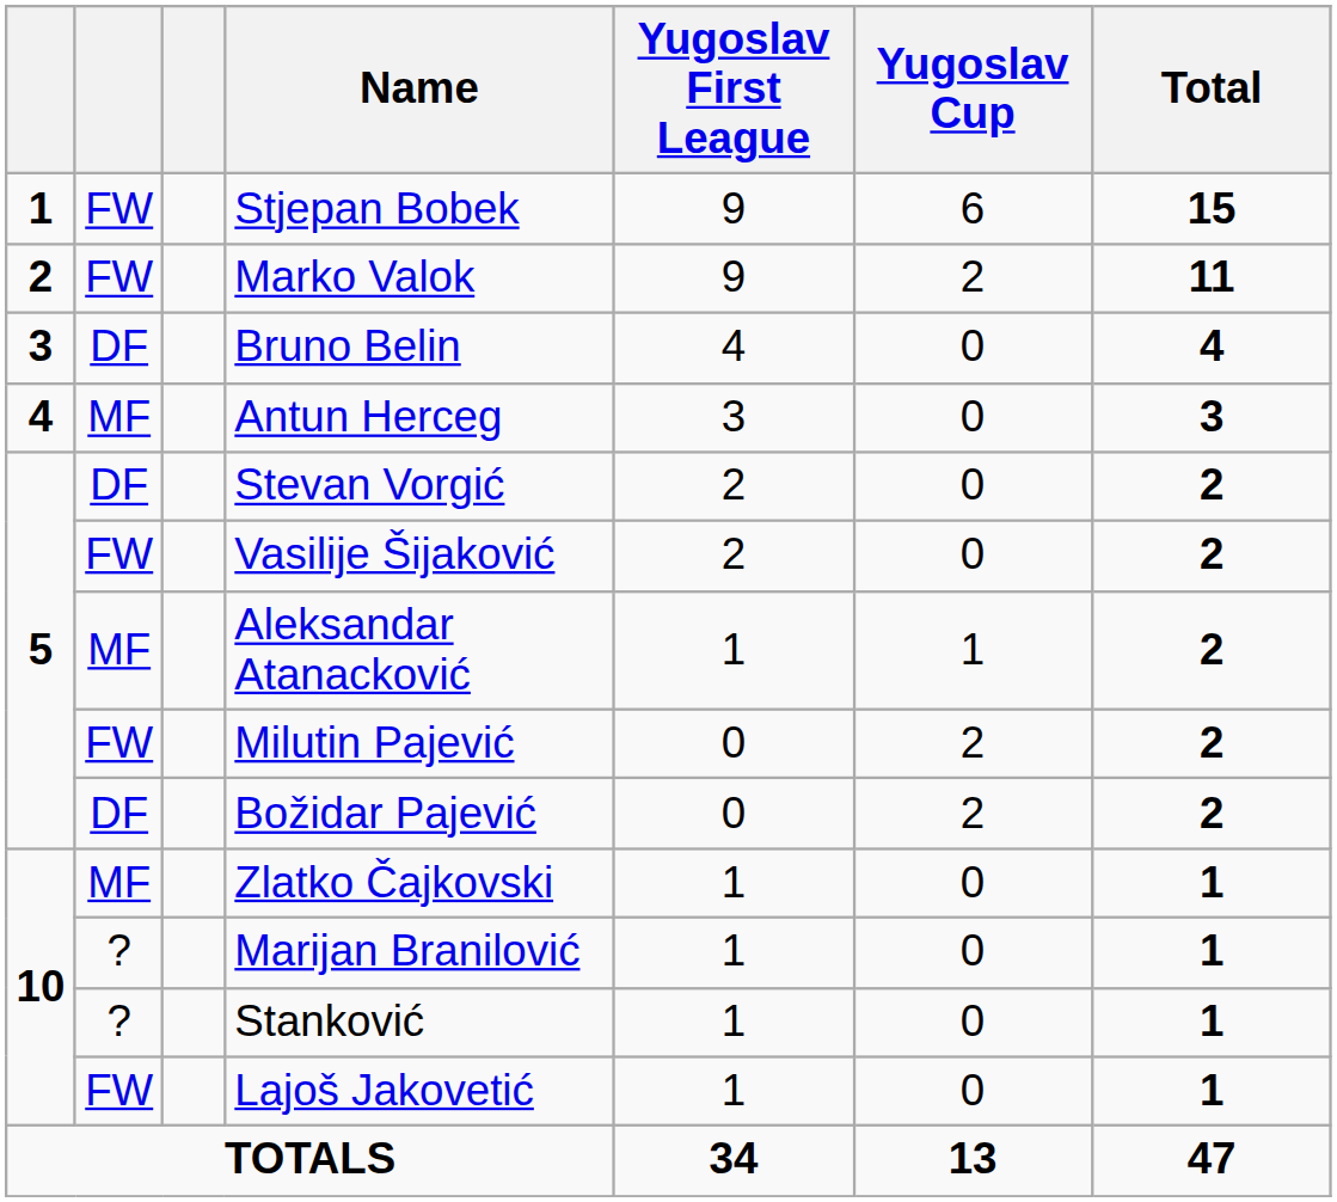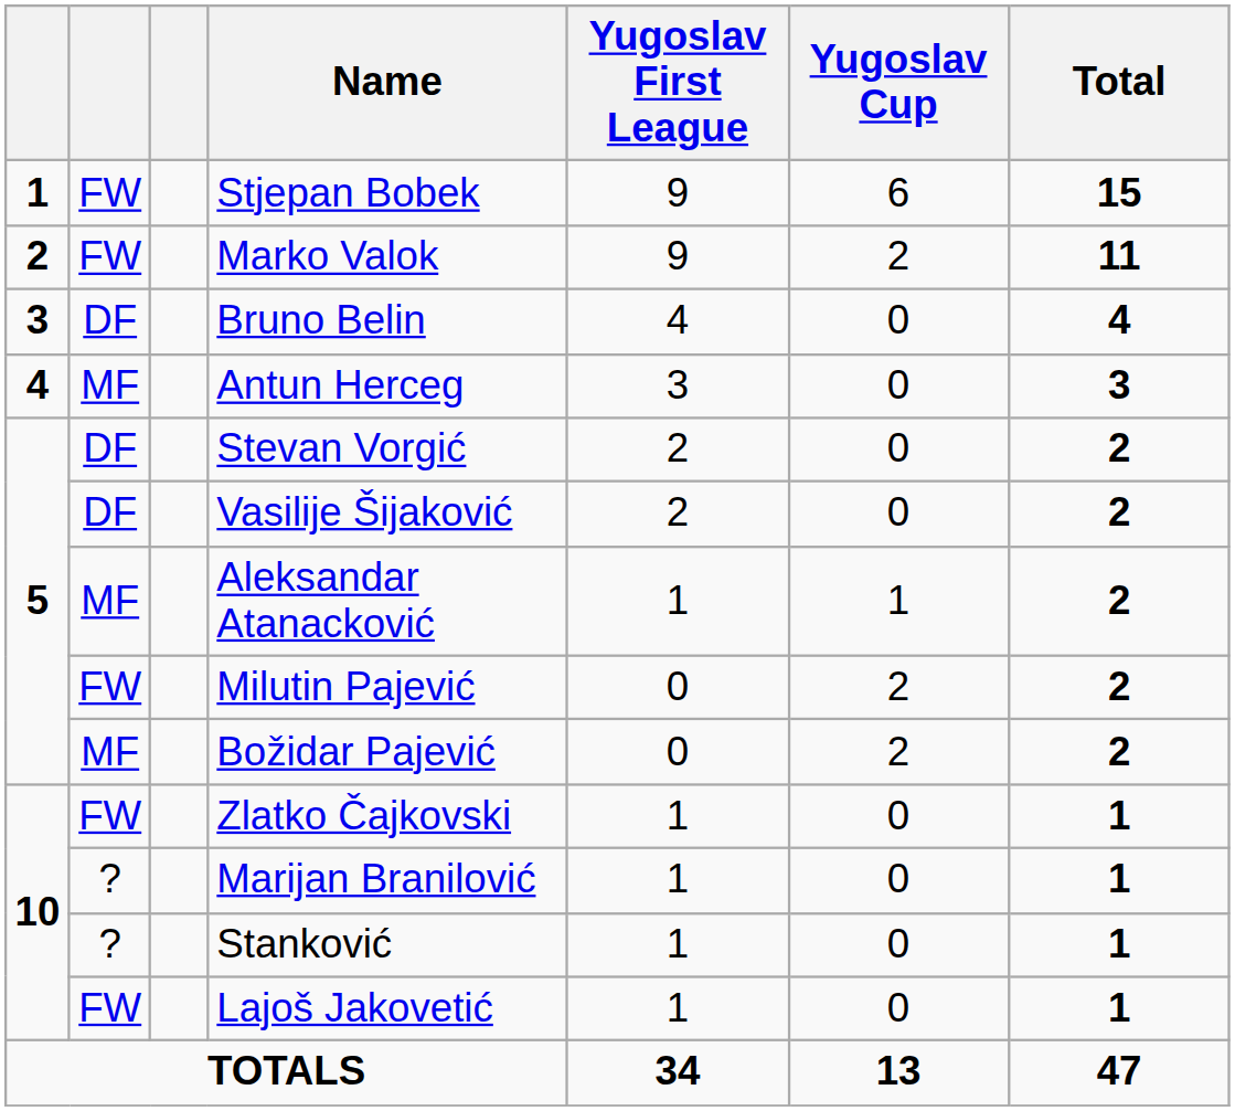Vasilije Šijaković | column 2: FW -> DF
Božidar Pajević | column 2: DF -> MF
Zlatko Čajkovski | column 2: MF -> FW
